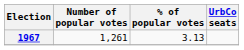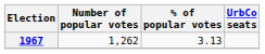1967 | Number of popular votes: 1,261 -> 1,262
